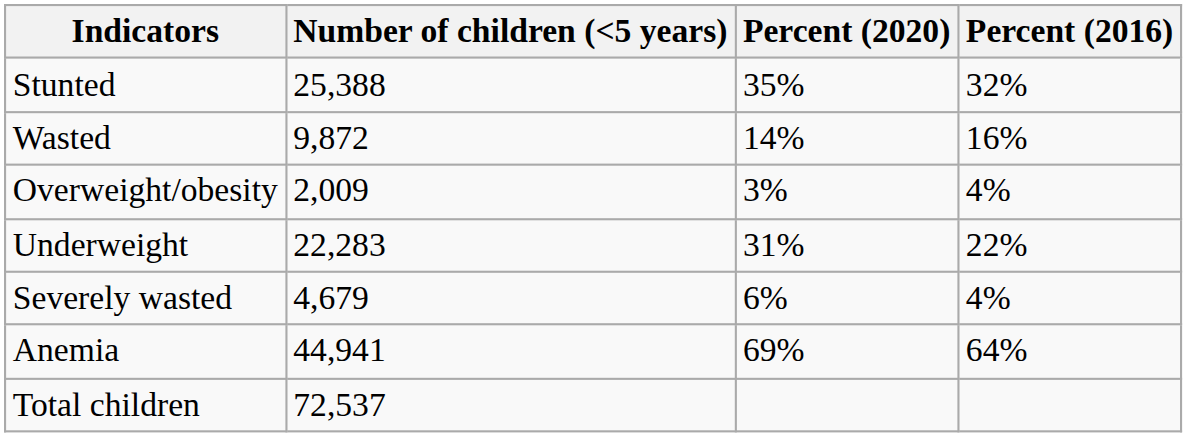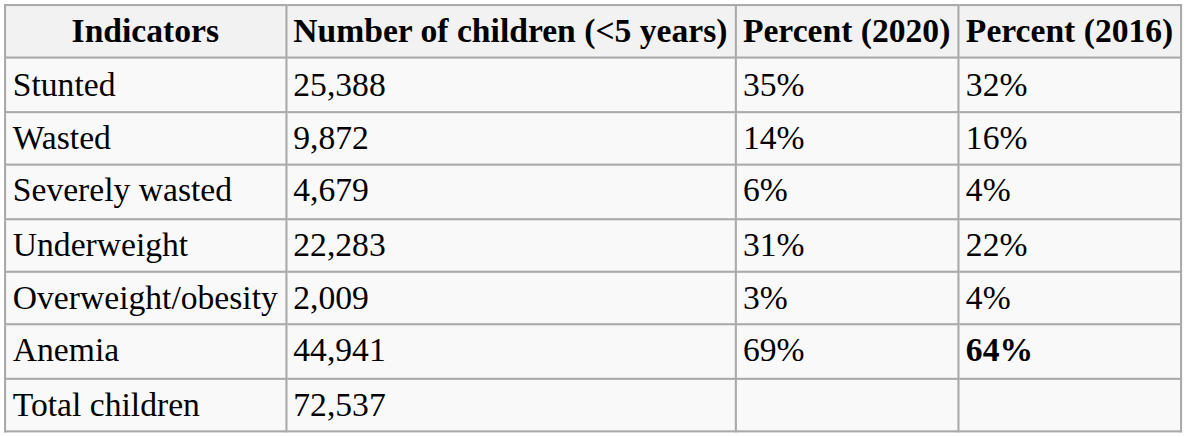rows swapped: Severely wasted <-> Overweight/obesity
Anemia | Percent (2016): normal -> bold
